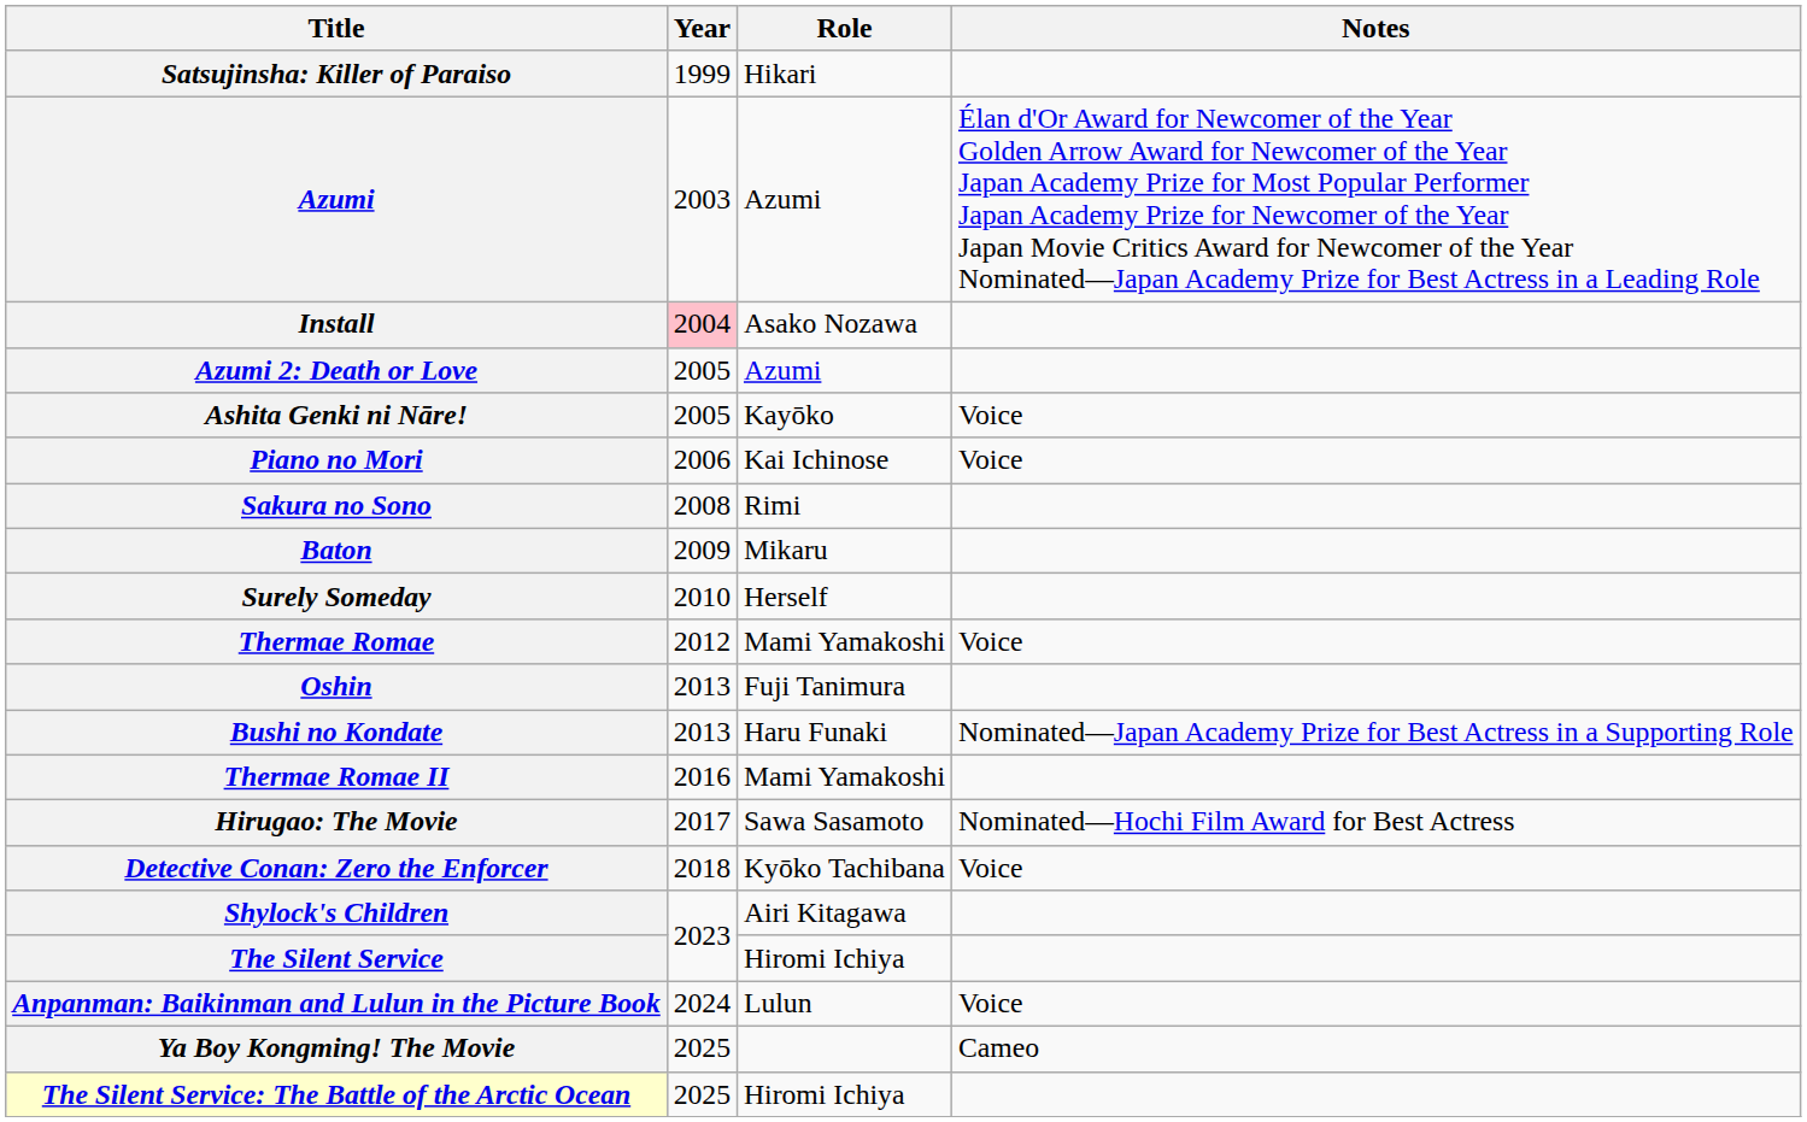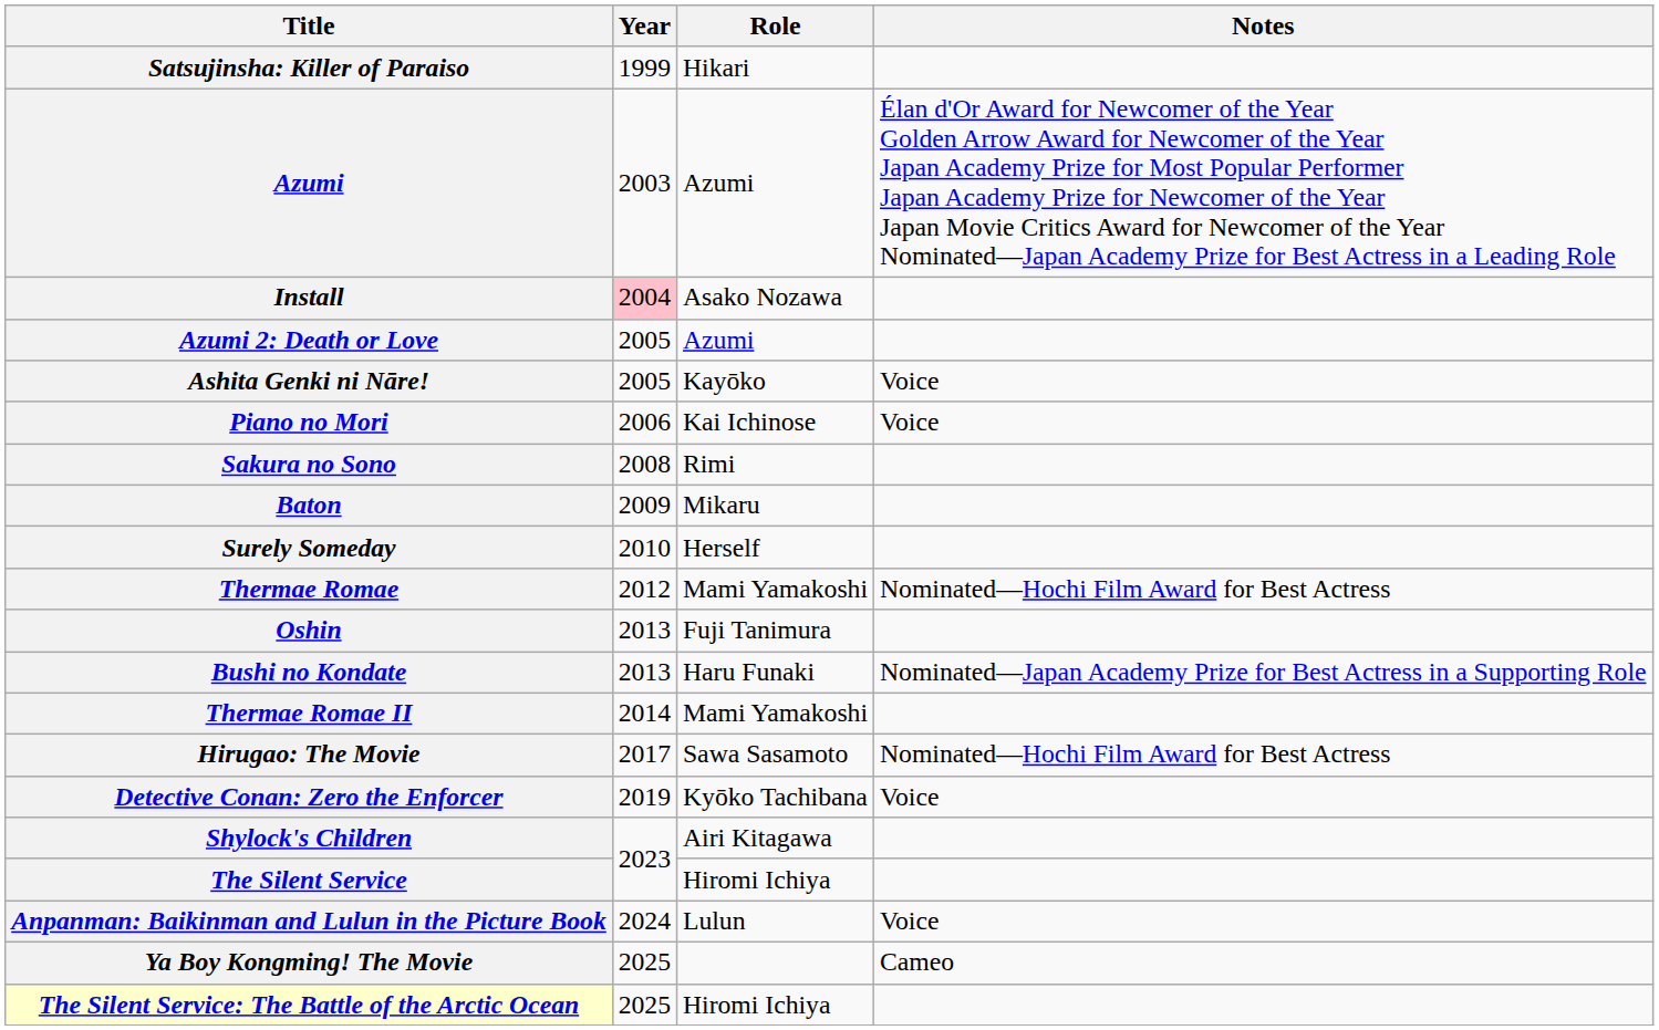Thermae Romae | Notes: Voice -> Nominated—Hochi Film Award for Best Actress
Thermae Romae II | Year: 2016 -> 2014
Detective Conan: Zero the Enforcer | Year: 2018 -> 2019
